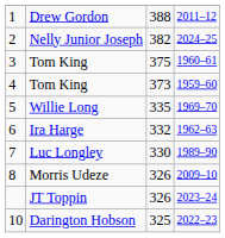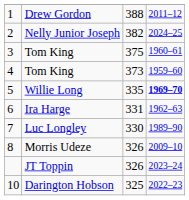Willie Long | column 4: normal -> bold
Ira Harge | column 3: 332 -> 331
